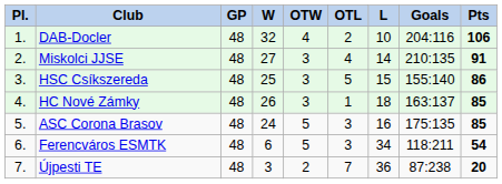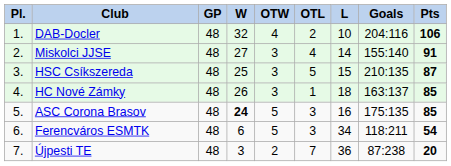Miskolci JJSE | column 8: 210:135 -> 155:140
HSC Csíkszereda | column 8: 155:140 -> 210:135
HSC Csíkszereda | column 9: 86 -> 87
ASC Corona Brasov | column 4: normal -> bold
